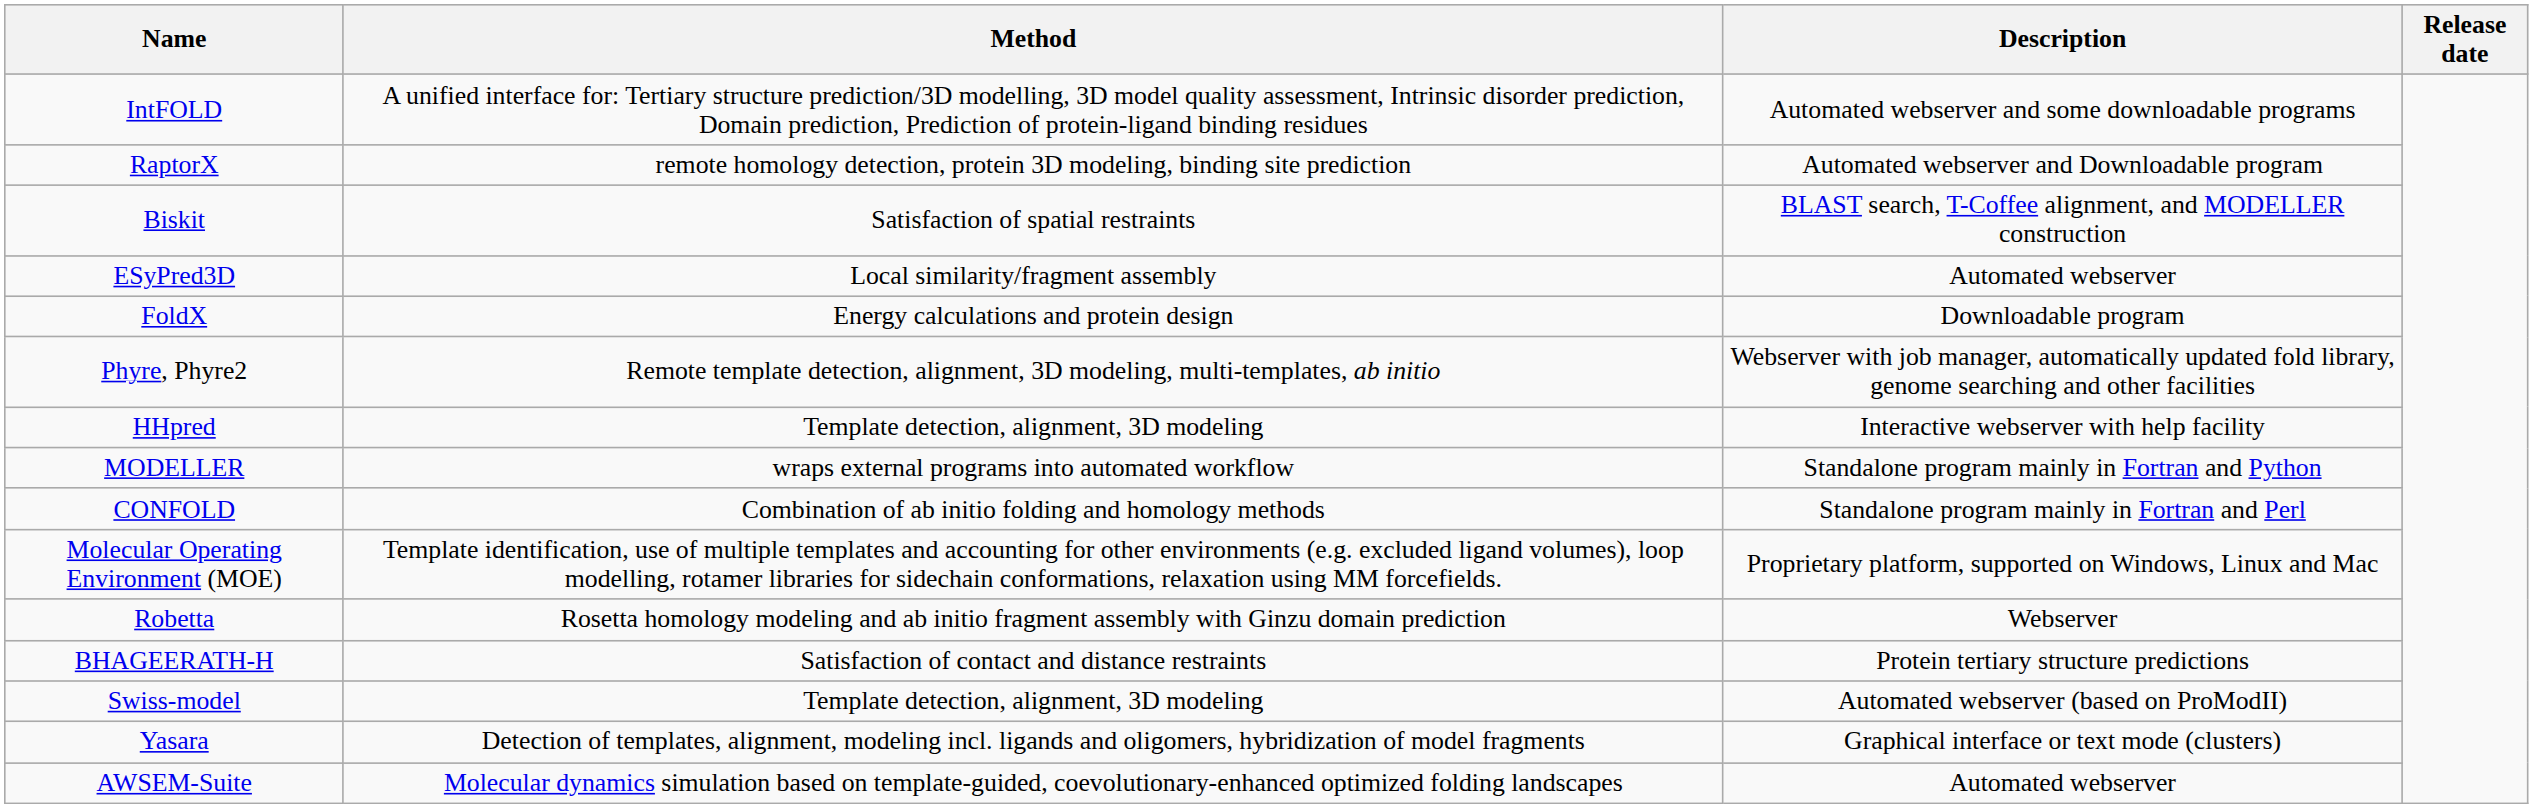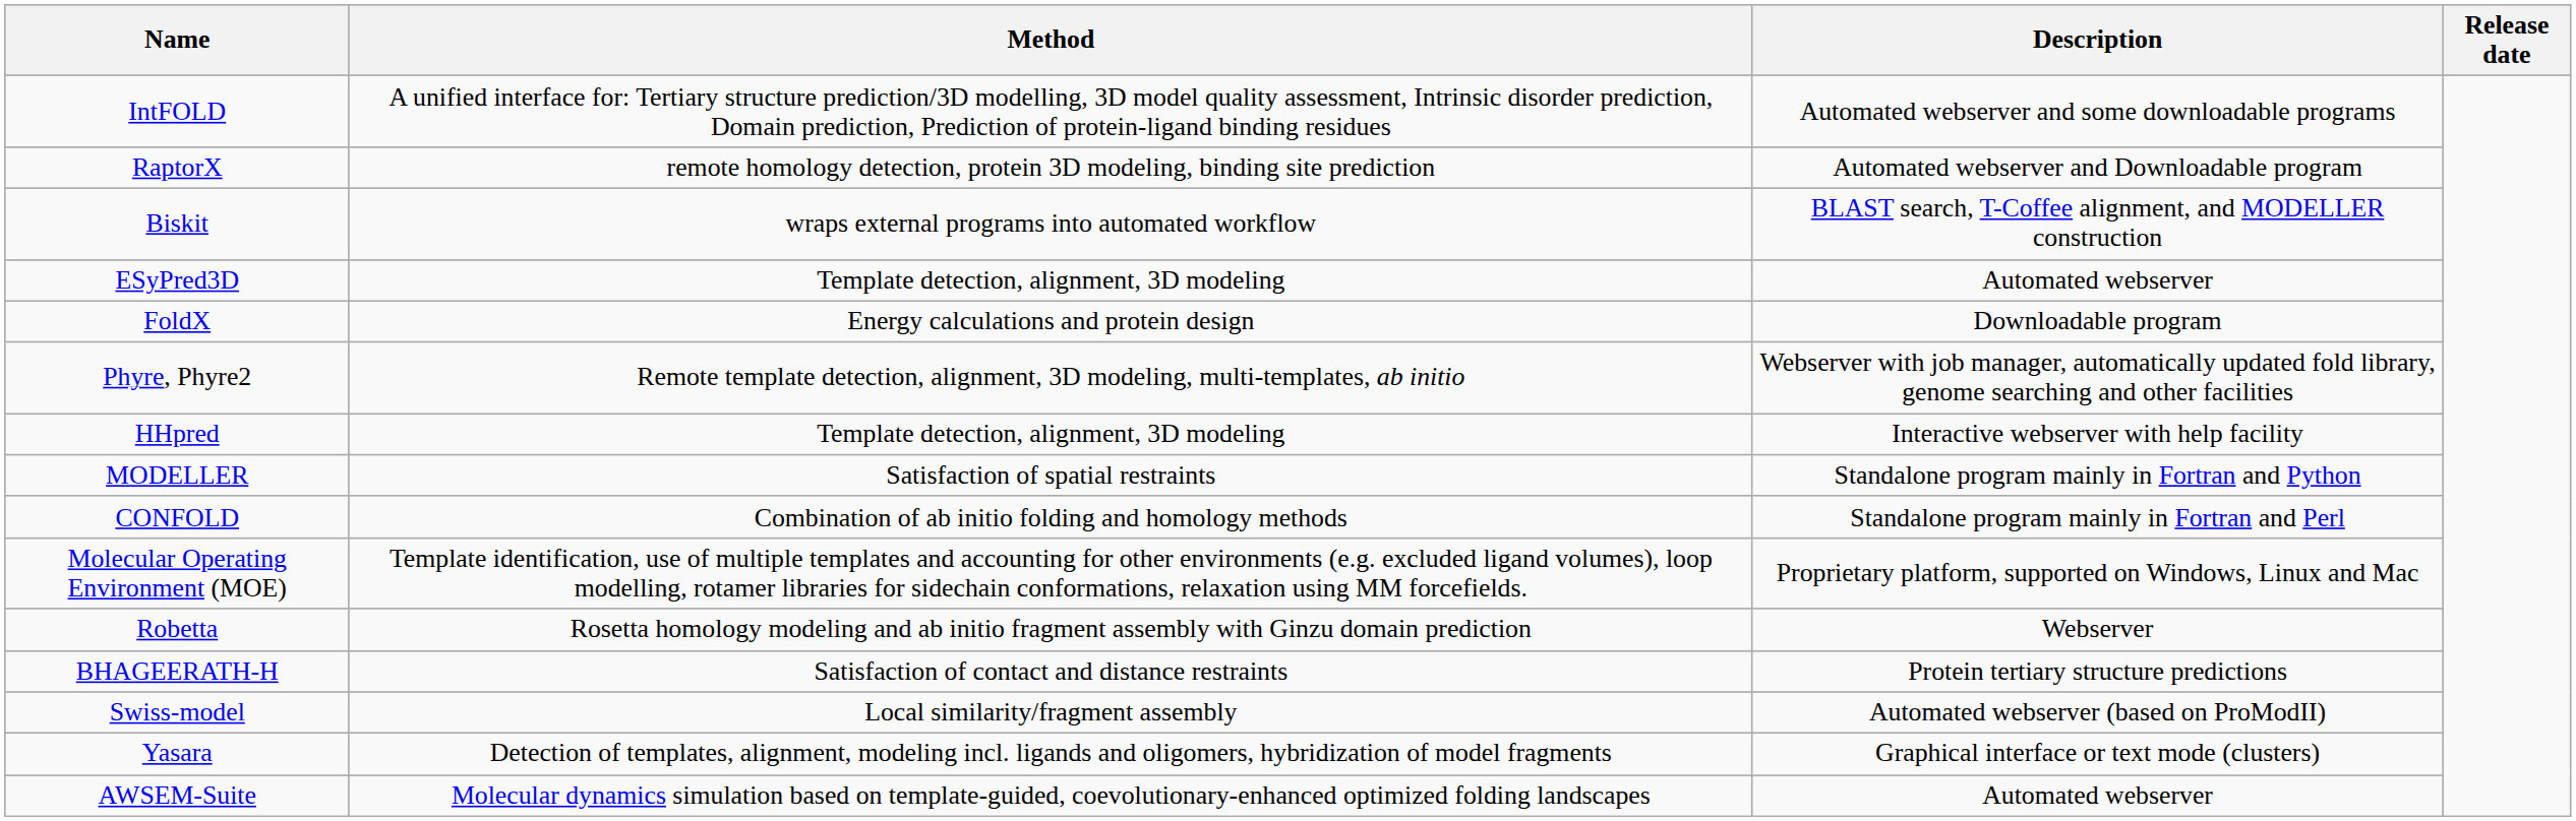Biskit | Method: Satisfaction of spatial restraints -> wraps external programs into automated workflow
ESyPred3D | Method: Local similarity/fragment assembly -> Template detection, alignment, 3D modeling
MODELLER | Method: wraps external programs into automated workflow -> Satisfaction of spatial restraints
Swiss-model | Method: Template detection, alignment, 3D modeling -> Local similarity/fragment assembly
